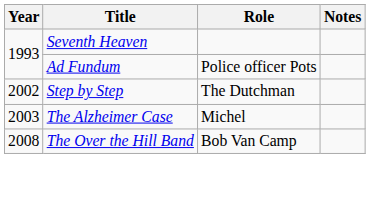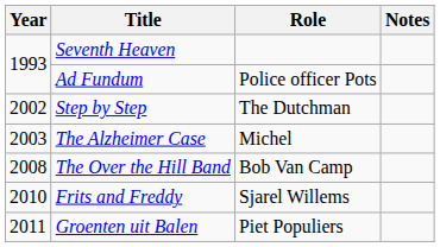+ row: 2010 | Frits and Freddy | Sjarel Willems
+ row: 2011 | Groenten uit Balen | Piet Populiers
